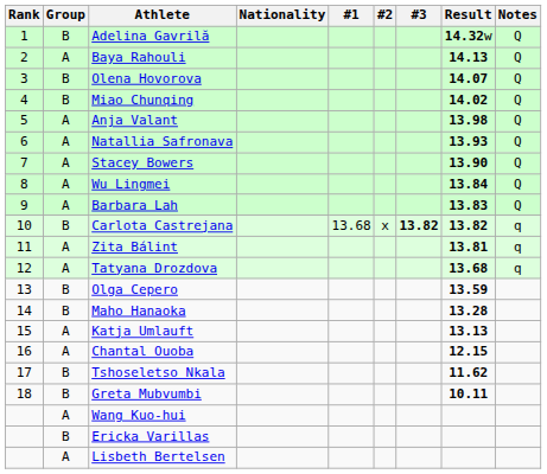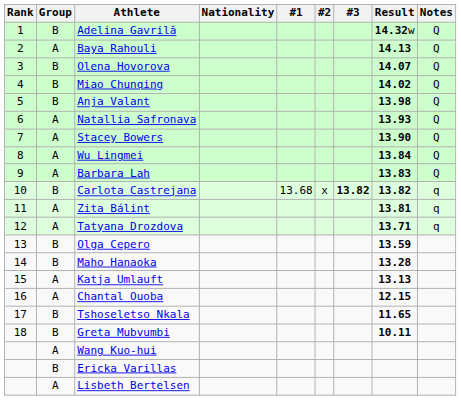Anja Valant | Group: A -> B
Tatyana Drozdova | Result: 13.68 -> 13.71
Tshoseletso Nkala | Result: 11.62 -> 11.65
